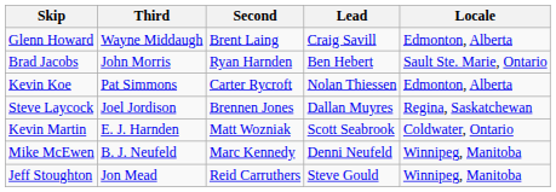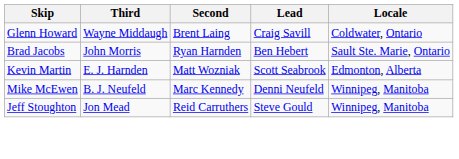Glenn Howard | Locale: Edmonton, Alberta -> Coldwater, Ontario
- row: Kevin Koe | Pat Simmons | Carter Rycroft | Nolan Thiessen | Edmonton, Alberta
- row: Steve Laycock | Joel Jordison | Brennen Jones | Dallan Muyres | Regina, Saskatchewan
Kevin Martin | Locale: Coldwater, Ontario -> Edmonton, Alberta
